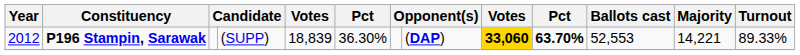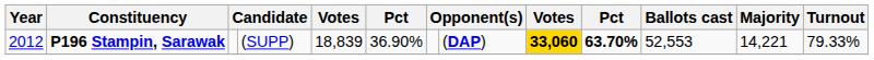P196 Stampin, Sarawak | column 6: 36.30% -> 36.90%
P196 Stampin, Sarawak | Turnout: 89.33% -> 79.33%
